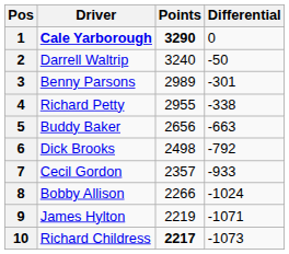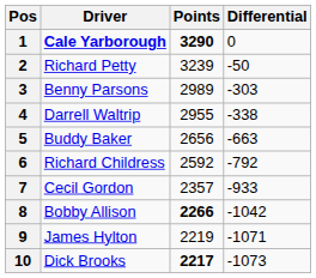2 | Driver: Darrell Waltrip -> Richard Petty
2 | Points: 3240 -> 3239
3 | Differential: -301 -> -303
4 | Driver: Richard Petty -> Darrell Waltrip
6 | Driver: Dick Brooks -> Richard Childress
6 | Points: 2498 -> 2592
8 | Points: normal -> bold
8 | Differential: -1024 -> -1042
10 | Driver: Richard Childress -> Dick Brooks
